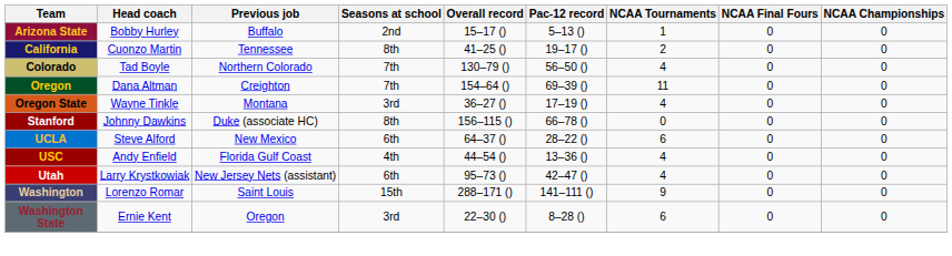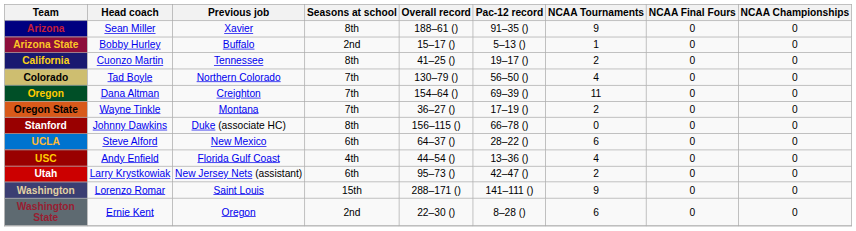+ row: Arizona | Sean Miller | Xavier | 8th | 188–61 () | 91–35 () | 9 | 0 | 0
Oregon State | Seasons at school: 3rd -> 7th
Oregon State | NCAA Tournaments: 4 -> 2
Utah | NCAA Tournaments: 4 -> 2
Washington State | Seasons at school: 3rd -> 2nd
